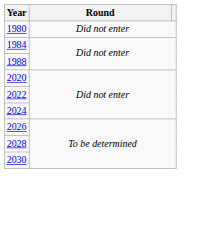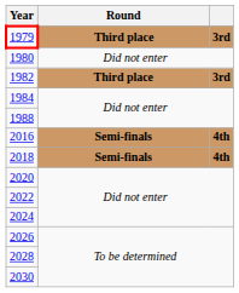+ row: 1979 | Third place | 3rd
+ row: 1982 | Third place | 3rd
+ row: 2016 | Semi-finals | 4th
+ row: 2018 | Semi-finals | 4th
